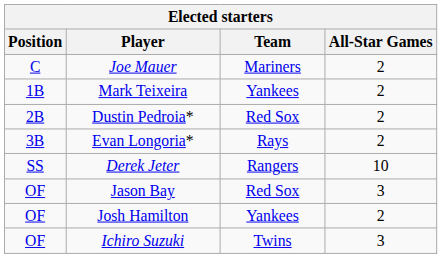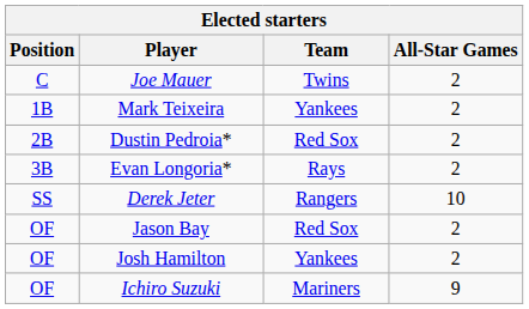Joe Mauer | Team: Mariners -> Twins
Jason Bay | All-Star Games: 3 -> 2
Ichiro Suzuki | Team: Twins -> Mariners
Ichiro Suzuki | All-Star Games: 3 -> 9
